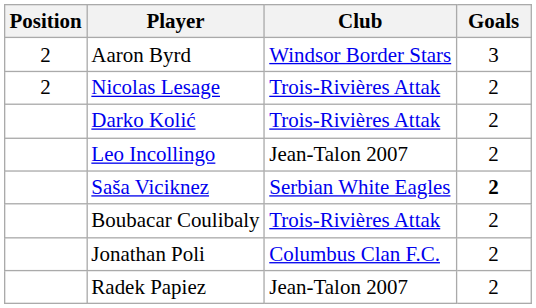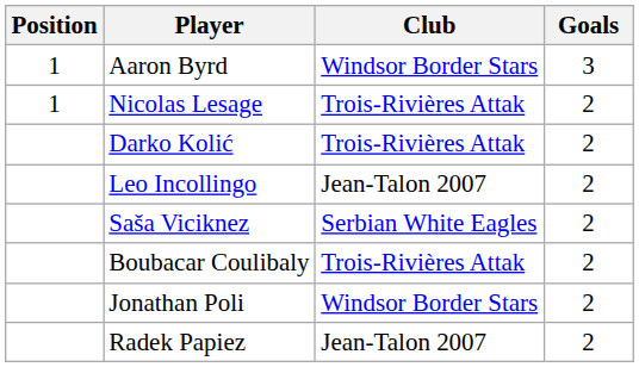Aaron Byrd | Position: 2 -> 1
Nicolas Lesage | Position: 2 -> 1
Saša Viciknez | Goals: bold -> normal
Jonathan Poli | Club: Columbus Clan F.C. -> Windsor Border Stars
